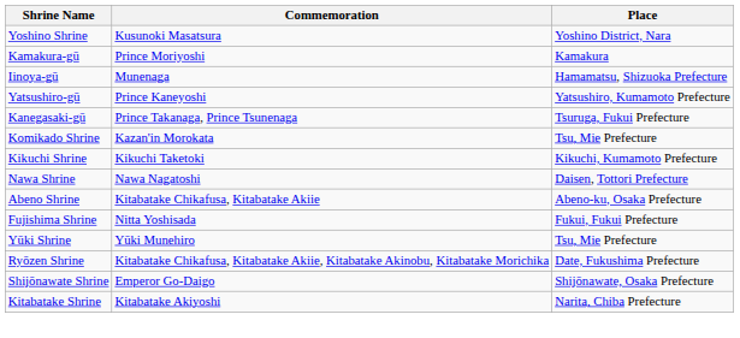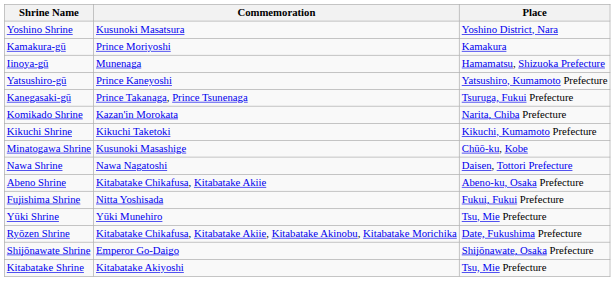Komikado Shrine | Place: Tsu, Mie Prefecture -> Narita, Chiba Prefecture
+ row: Minatogawa Shrine | Kusunoki Masashige | Chūō-ku, Kobe
Kitabatake Shrine | Place: Narita, Chiba Prefecture -> Tsu, Mie Prefecture
